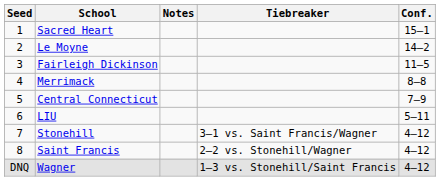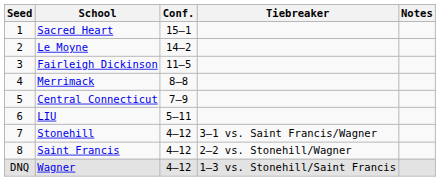columns swapped: Conf. <-> Notes
